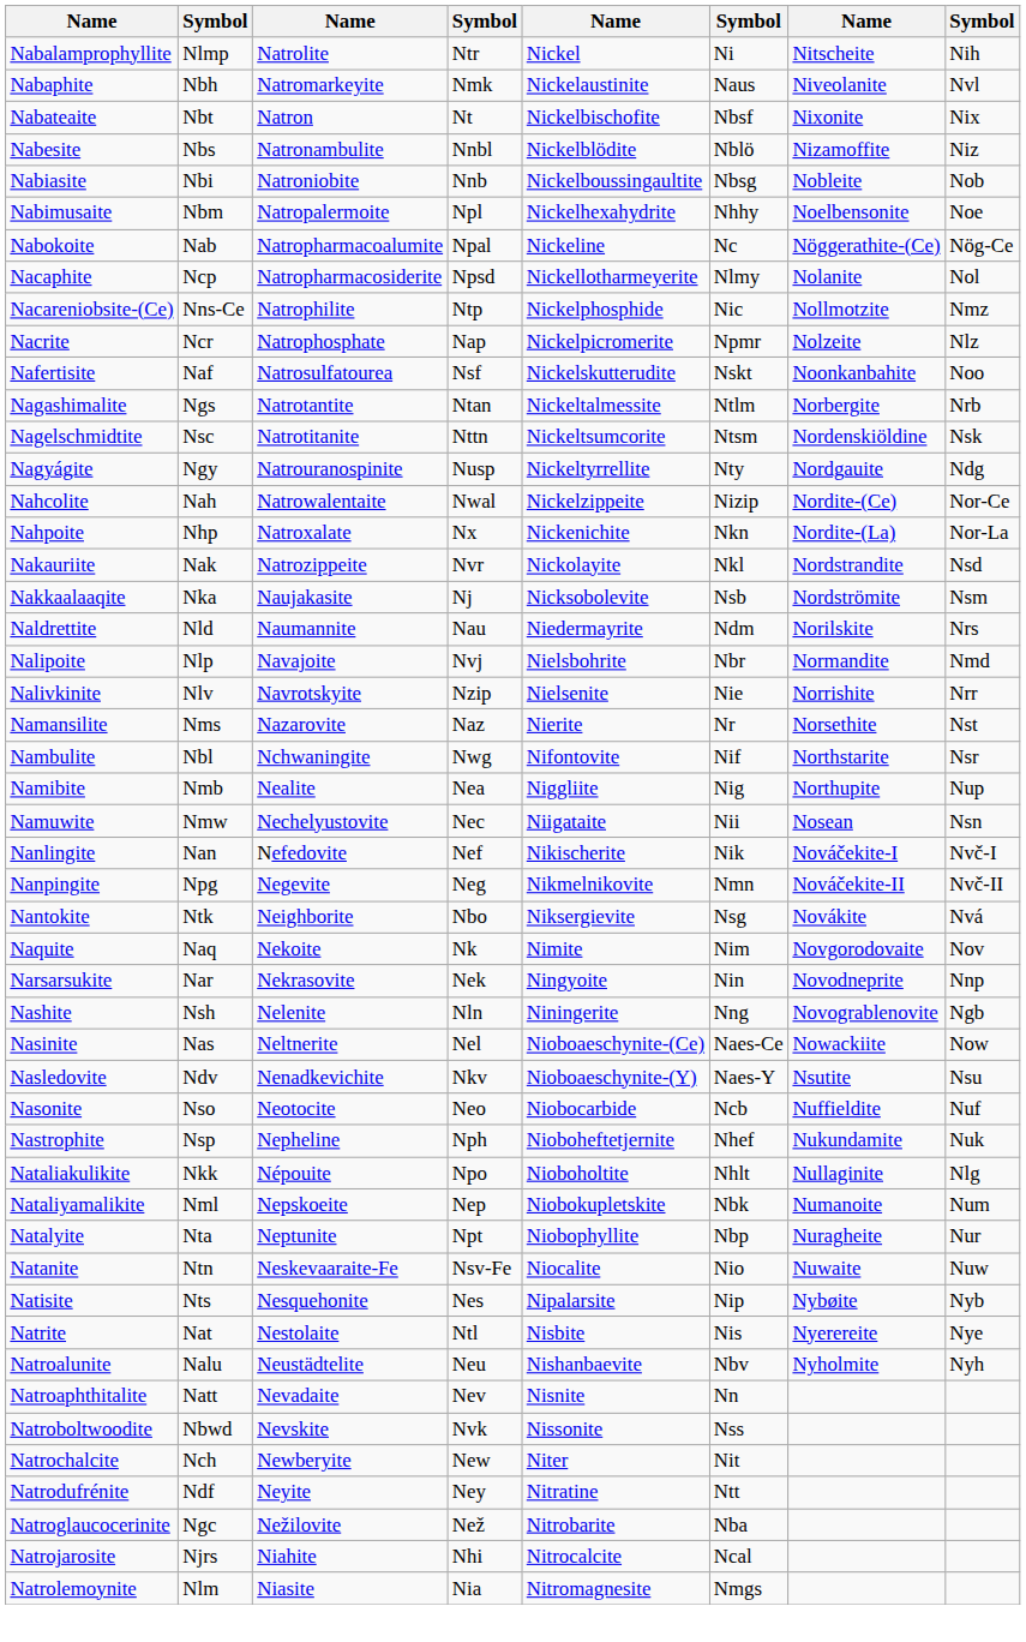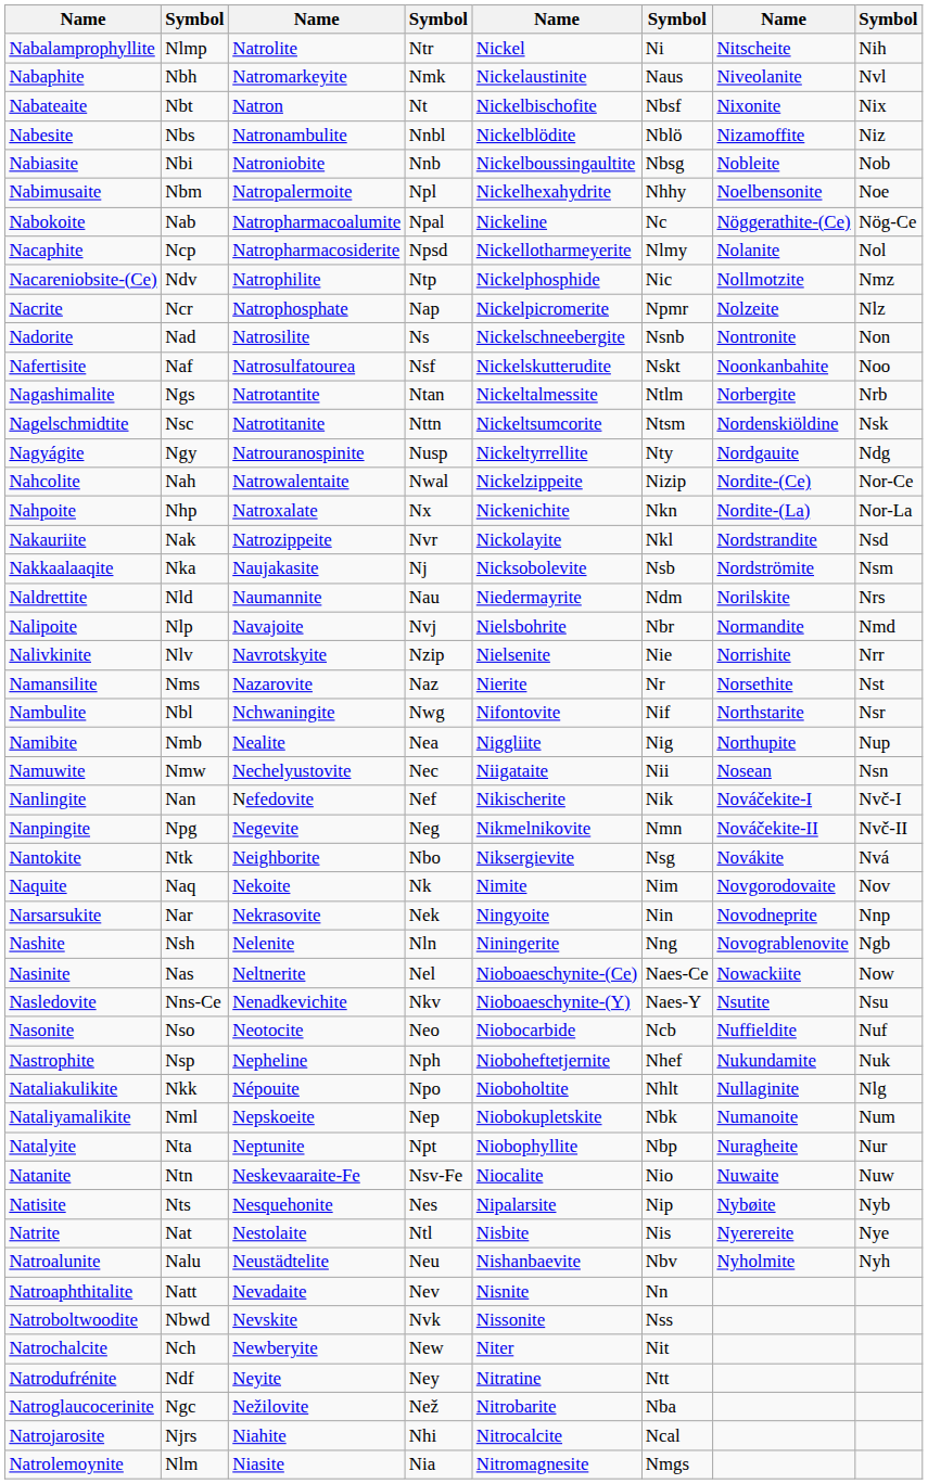Nacareniobsite-(Ce) | column 2: Nns-Ce -> Ndv
+ row: Nadorite | Nad | Natrosilite | Ns | Nickelschneebergite | Nsnb | Nontronite | Non
Nasledovite | column 2: Ndv -> Nns-Ce
